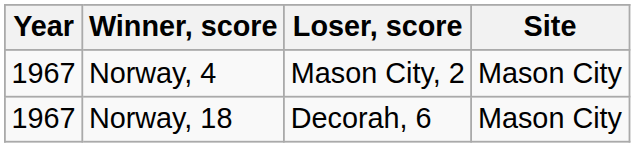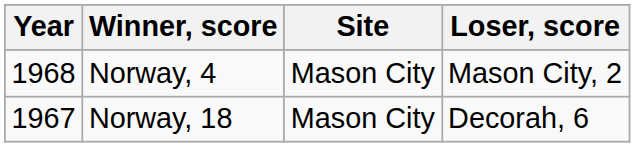columns swapped: Loser, score <-> Site
Norway, 4 | Year: 1967 -> 1968
